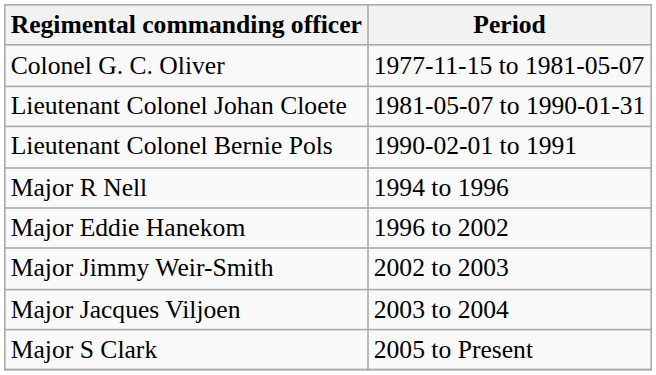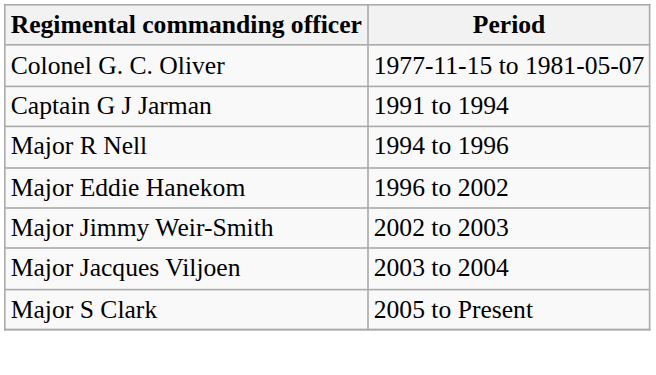- row: Lieutenant Colonel Johan Cloete | 1981-05-07 to 1990-01-31
- row: Lieutenant Colonel Bernie Pols | 1990-02-01 to 1991
+ row: Captain G J Jarman | 1991 to 1994
